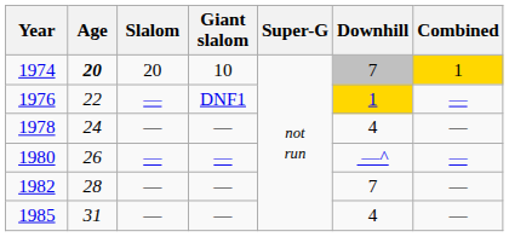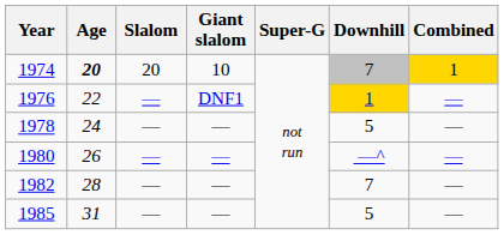1978 | Downhill: 4 -> 5
1985 | Downhill: 4 -> 5
